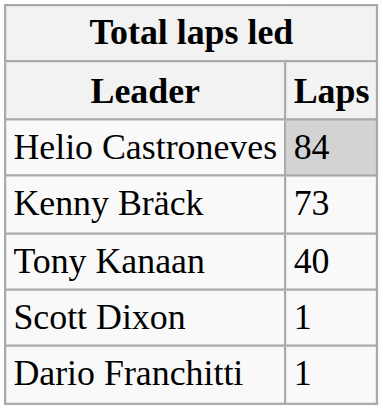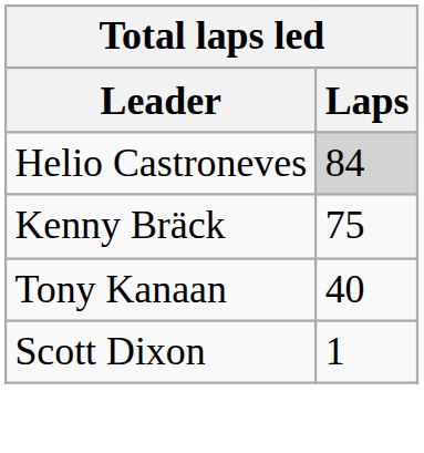Kenny Bräck | Laps: 73 -> 75
- row: Dario Franchitti | 1
